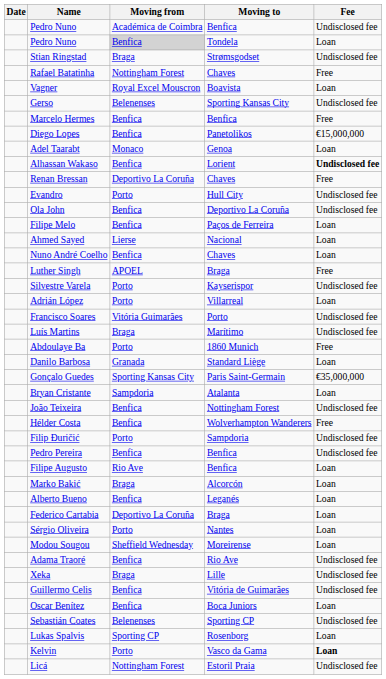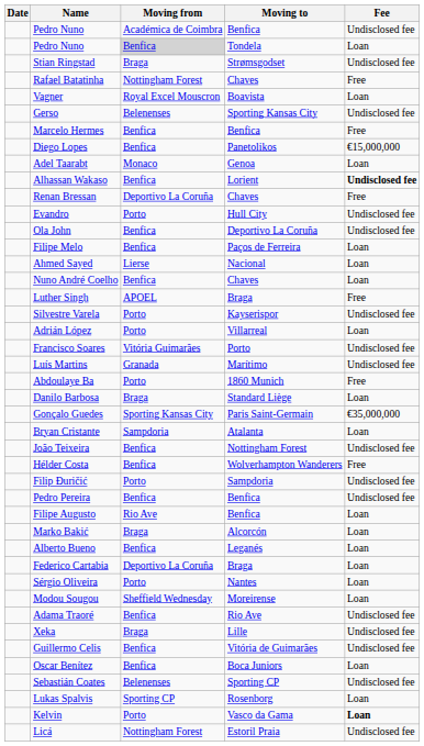Luís Martins | Moving from: Braga -> Granada
Danilo Barbosa | Moving from: Granada -> Braga
